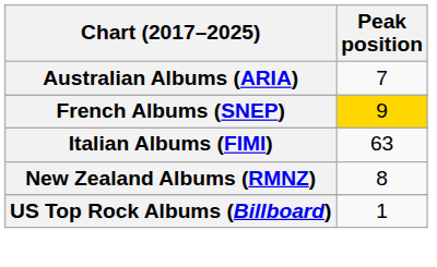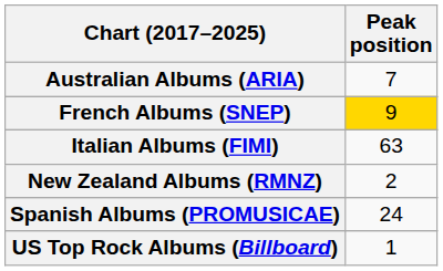New Zealand Albums (RMNZ) | Peak position: 8 -> 2
+ row: Spanish Albums (PROMUSICAE) | 24
